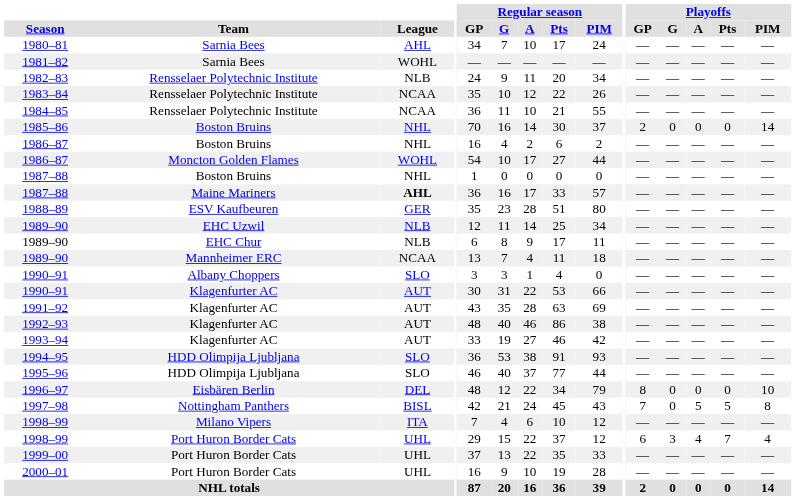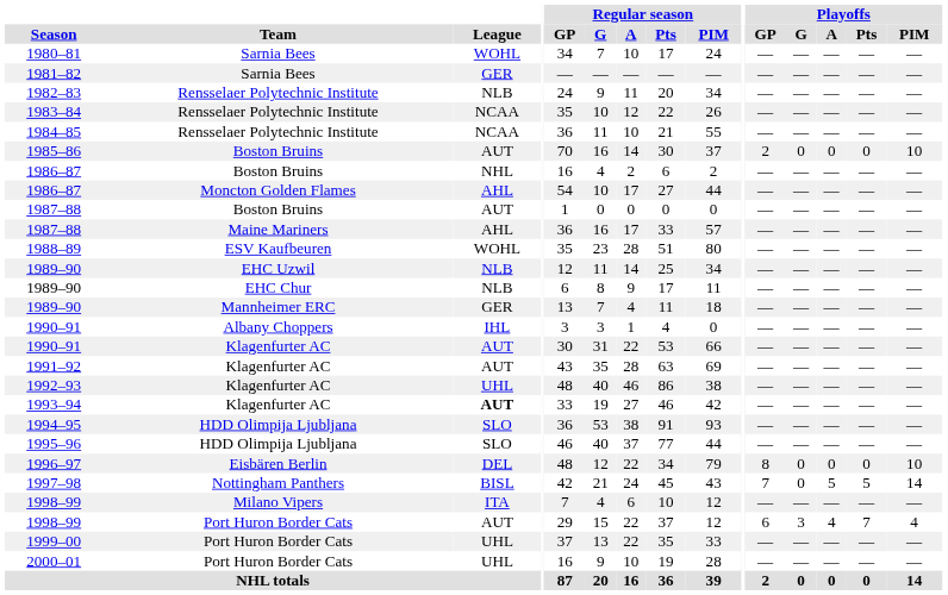1980–81 | League: AHL -> WOHL
1981–82 | League: WOHL -> GER
1985–86 | League: NHL -> AUT
1985–86 | Playoffs / PIM: 14 -> 10
1986–87 / Moncton Golden Flames | League: WOHL -> AHL
1987–88 / Boston Bruins | League: NHL -> AUT
1987–88 / Maine Mariners | League: bold -> normal
1988–89 | League: GER -> WOHL
1989–90 / Mannheimer ERC | League: NCAA -> GER
1990–91 / Albany Choppers | League: SLO -> IHL
1992–93 | League: AUT -> UHL
1993–94 | League: normal -> bold
1997–98 | Playoffs / PIM: 8 -> 14
1998–99 / Port Huron Border Cats | League: UHL -> AUT
